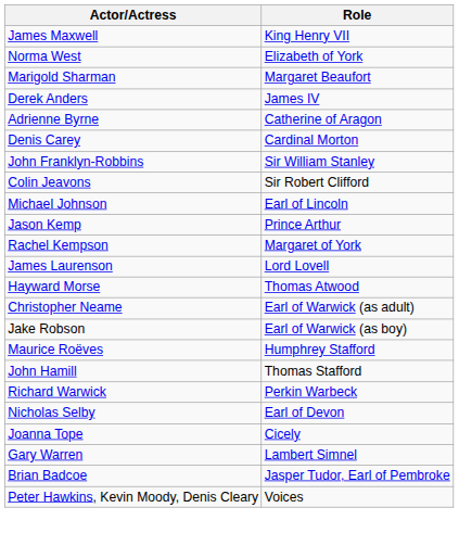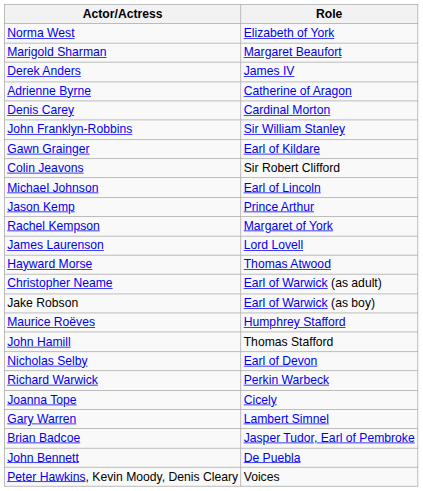- row: James Maxwell | King Henry VII
+ row: Gawn Grainger | Earl of Kildare
rows swapped: Nicholas Selby <-> Richard Warwick
+ row: John Bennett | De Puebla
